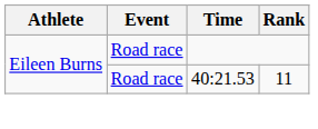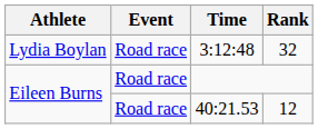+ row: Lydia Boylan | Road race | 3:12:48 | 32
40:21.53 | Rank: 11 -> 12
